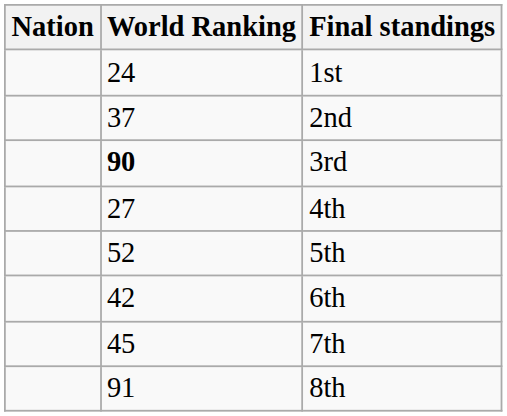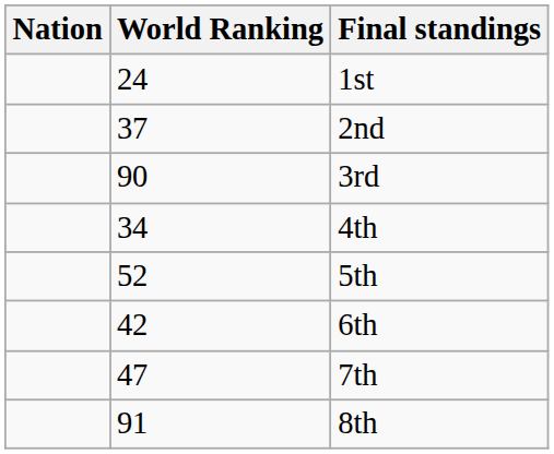3rd | World Ranking: bold -> normal
4th | World Ranking: 27 -> 34
7th | World Ranking: 45 -> 47
